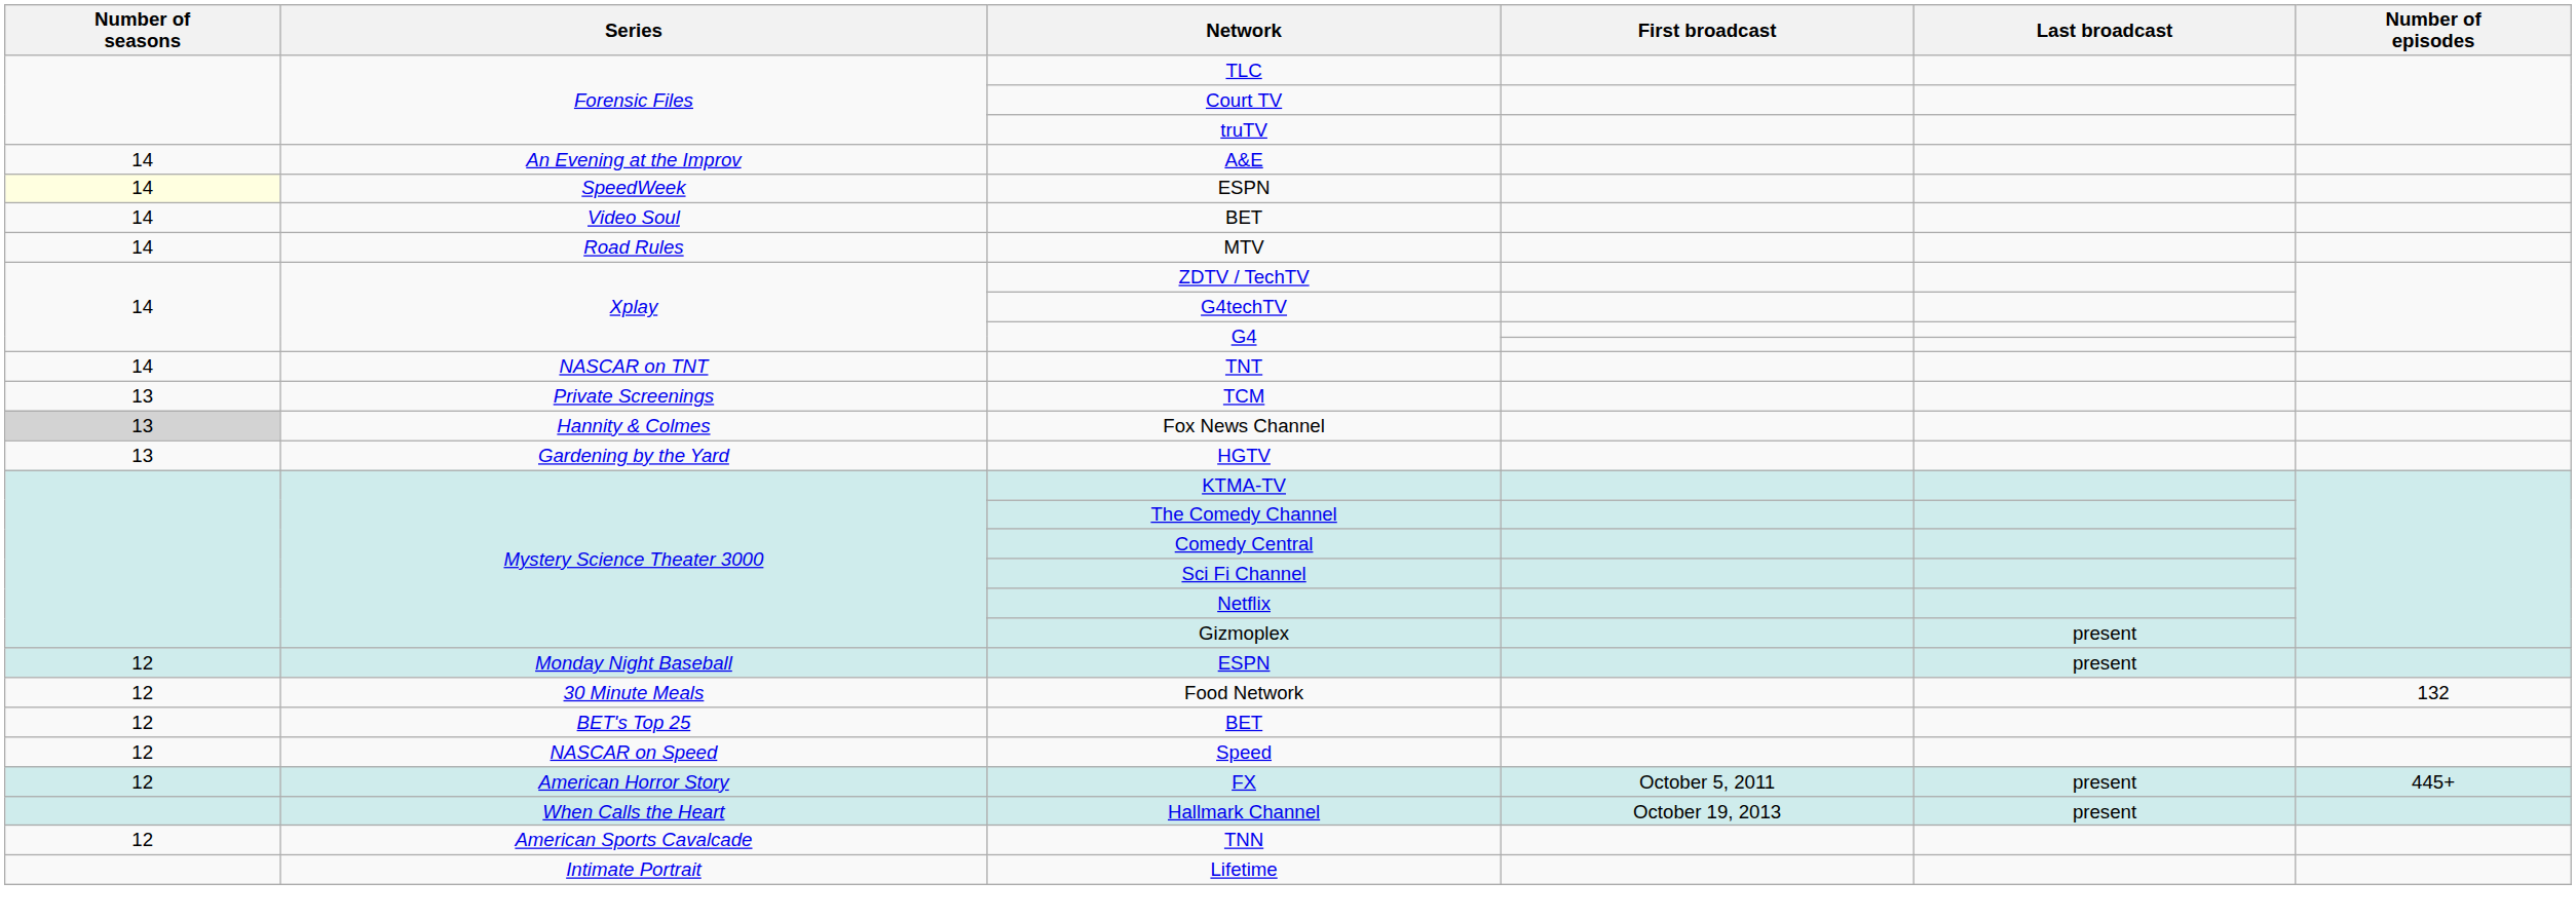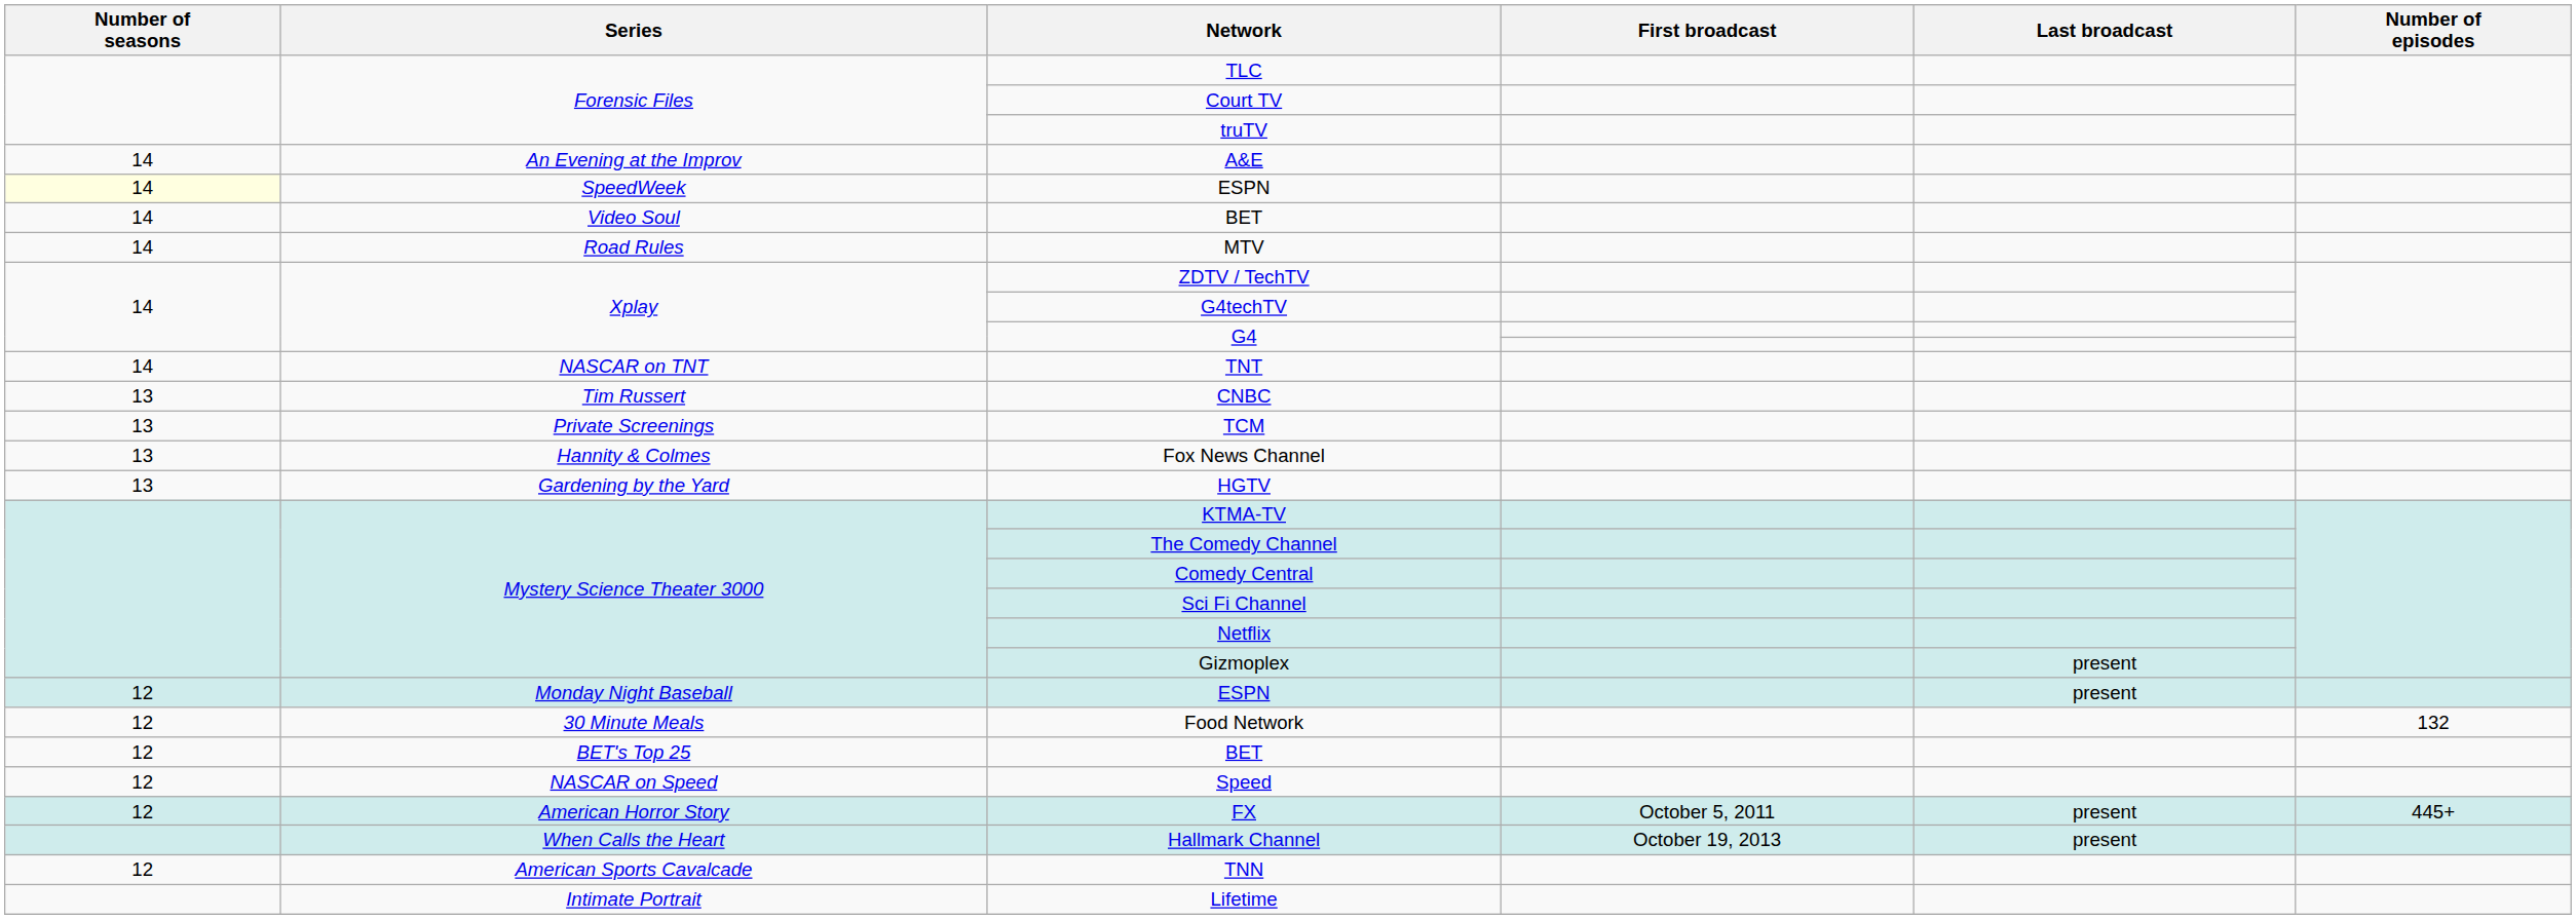+ row: 13 | Tim Russert | CNBC
Fox News Channel | Number of seasons: lightgrey background -> no background
